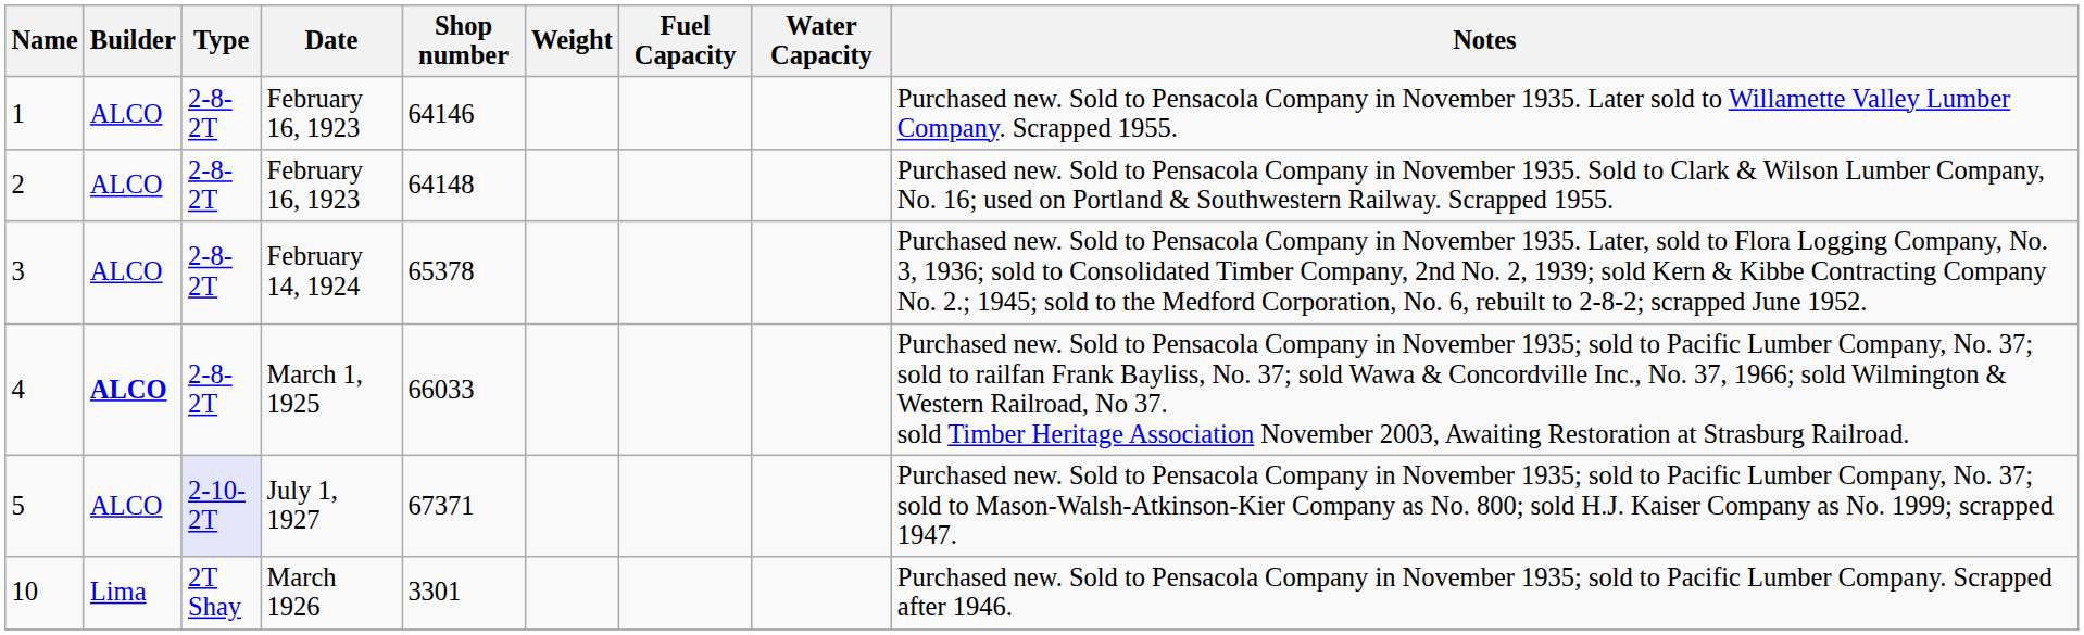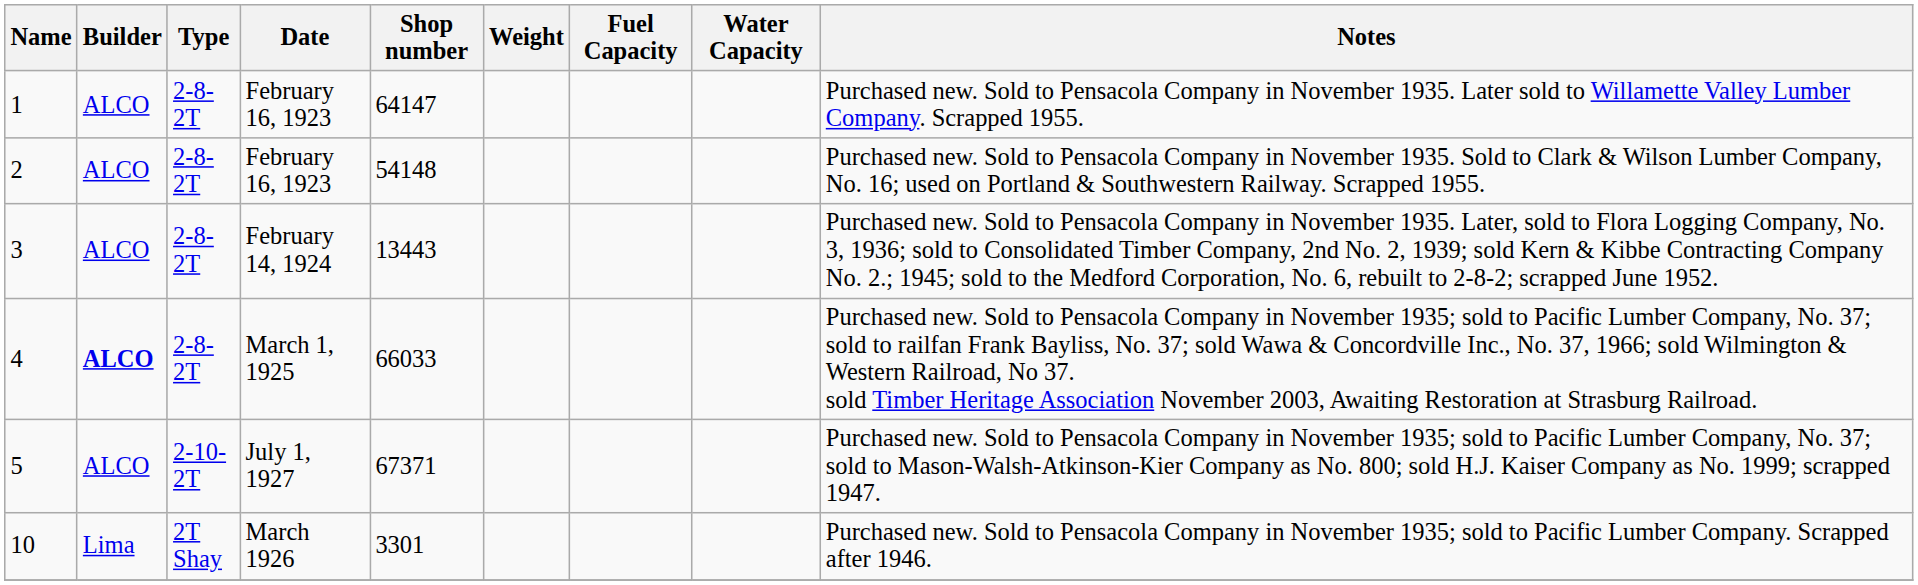1 | Shop number: 64146 -> 64147
2 | Shop number: 64148 -> 54148
3 | Shop number: 65378 -> 13443
5 | Type: lavender background -> no background
